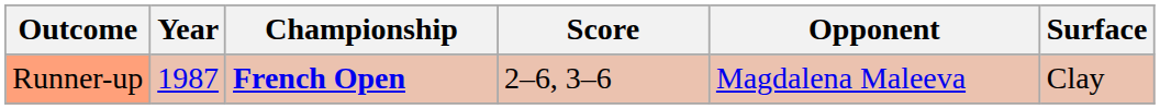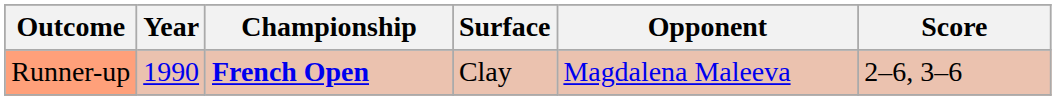columns swapped: Surface <-> Score
Runner-up | Year: 1987 -> 1990
